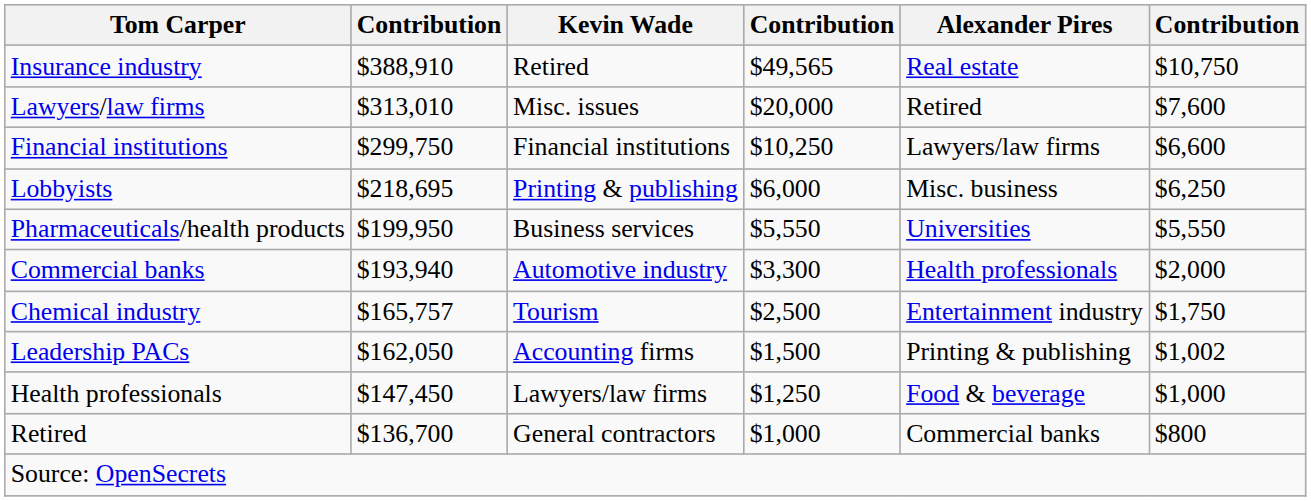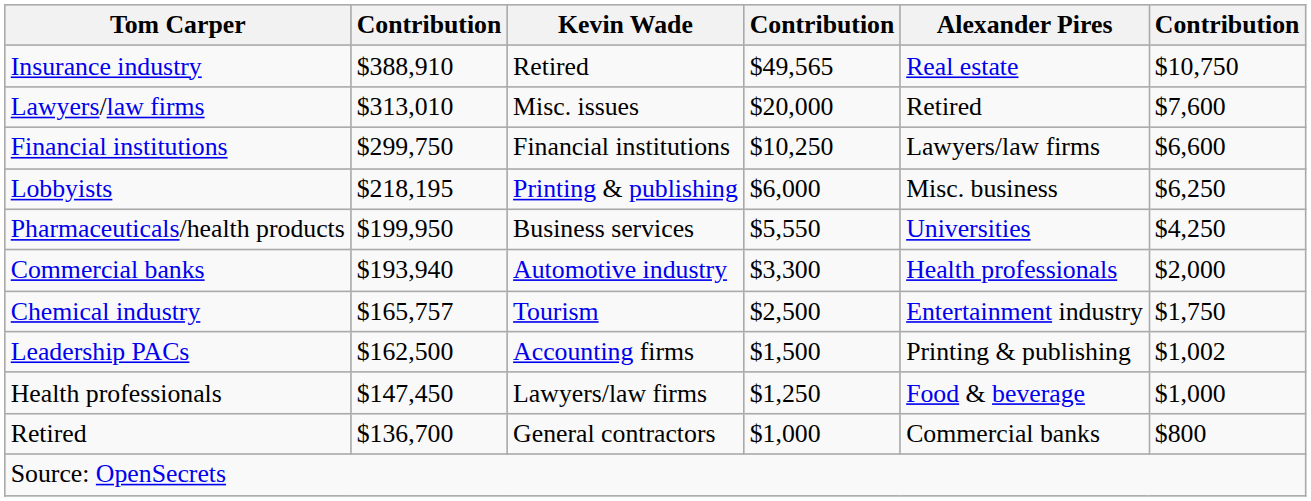Lobbyists | column 2: $218,695 -> $218,195
Pharmaceuticals/health products | column 6: $5,550 -> $4,250
Leadership PACs | column 2: $162,050 -> $162,500
